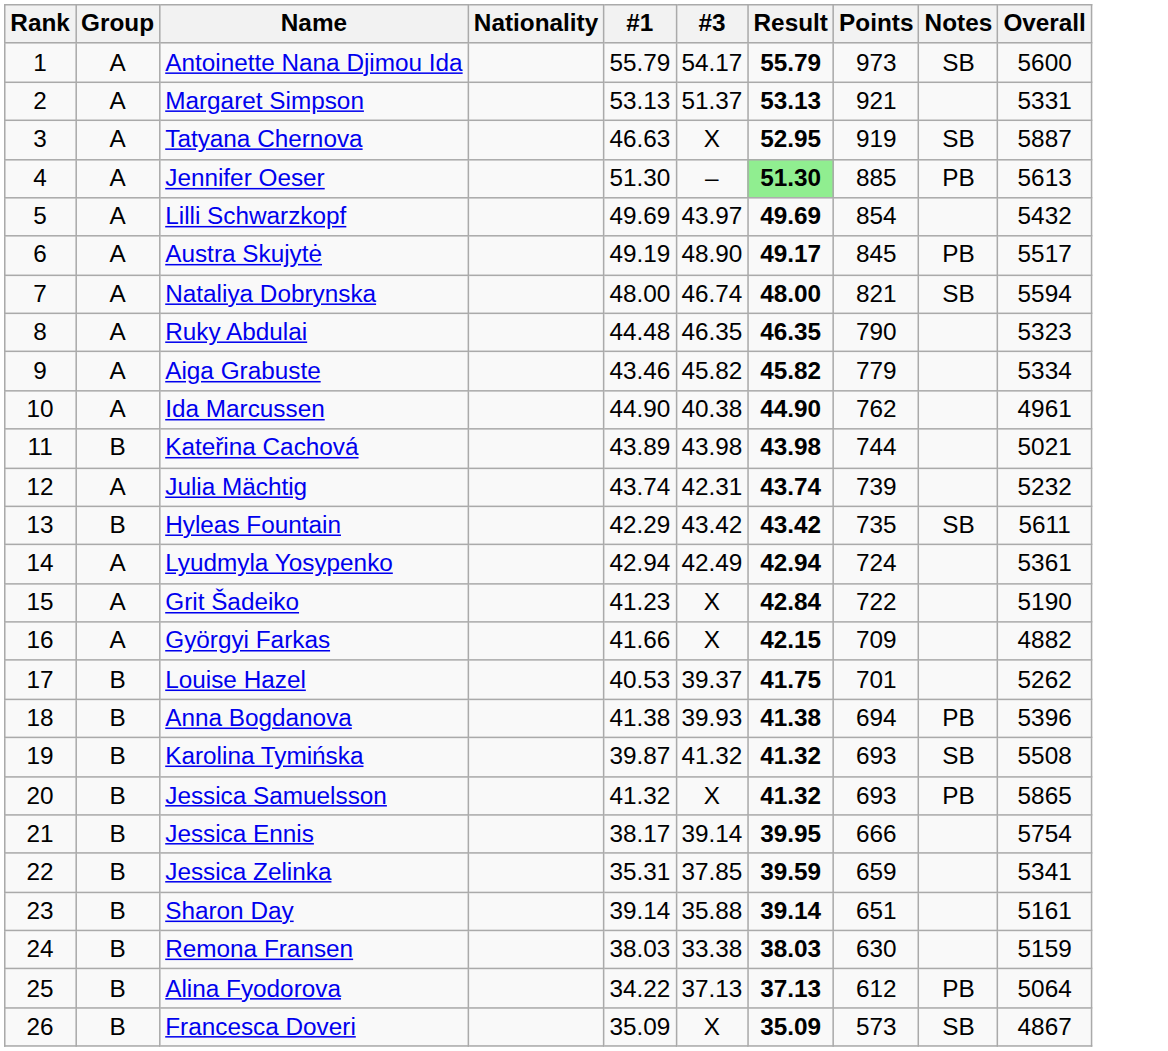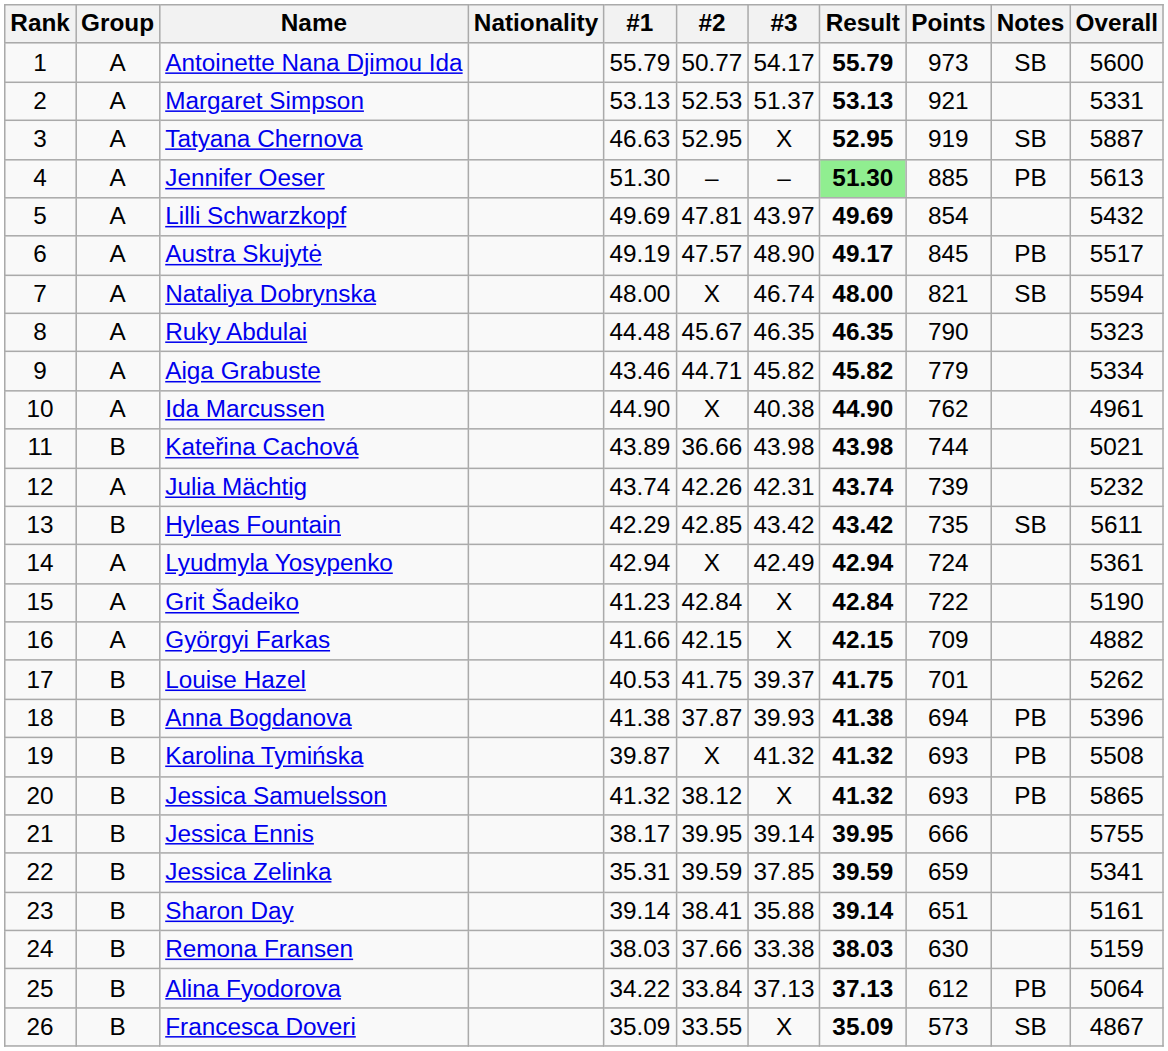+ column: #2 | 50.77 | 52.53 | 52.95 | – | 47.81 | 47.57 | X | 45.67 | 44.71 | X | 36.66 | 42.26 | 42.85 | X | 42.84 | 42.15 | 41.75 | 37.87 | X | 38.12 | 39.95 | 39.59 | 38.41 | 37.66 | 33.84 | 33.55
Karolina Tymińska | Notes: SB -> PB
Jessica Ennis | Overall: 5754 -> 5755
